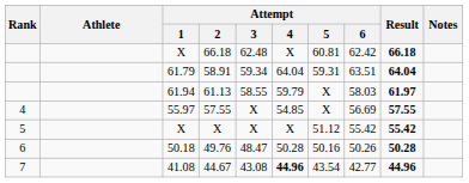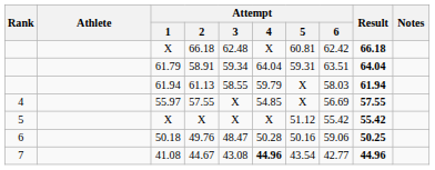61.13 | Result: 61.97 -> 61.94
49.76 | Attempt / 6: 50.26 -> 59.06
49.76 | Result: 50.28 -> 50.25
